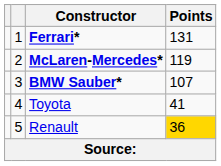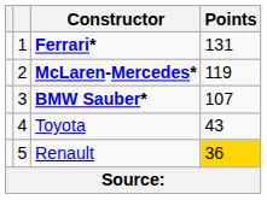Toyota | Points: 41 -> 43
